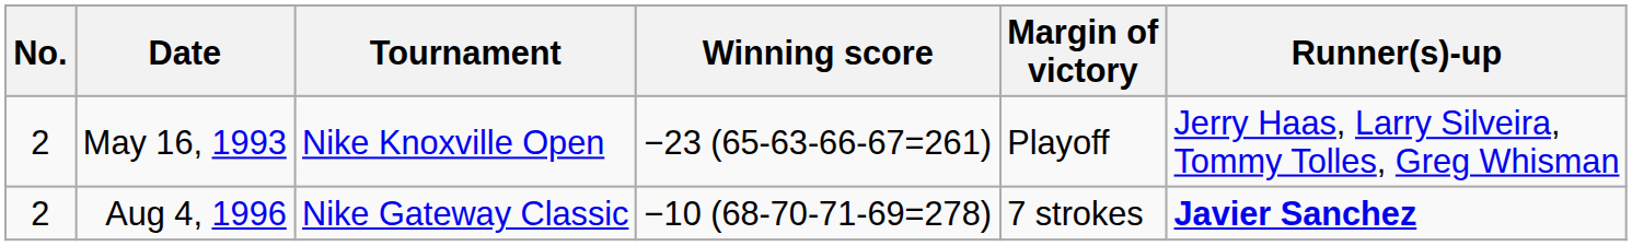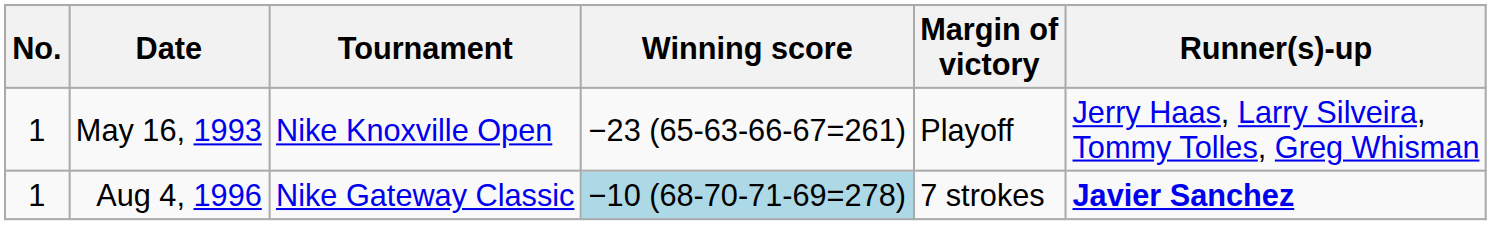May 16, 1993 | No.: 2 -> 1
Aug 4, 1996 | No.: 2 -> 1
Aug 4, 1996 | Winning score: no background -> lightblue background
